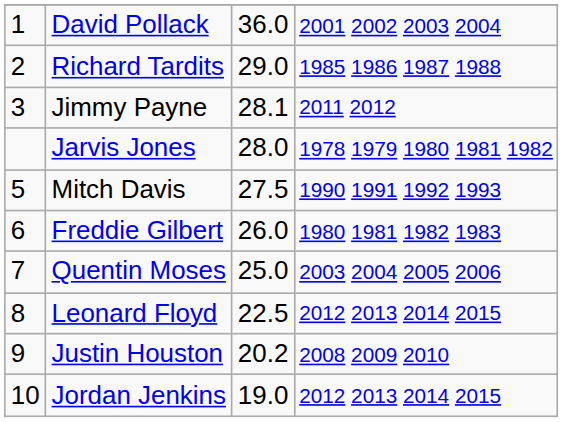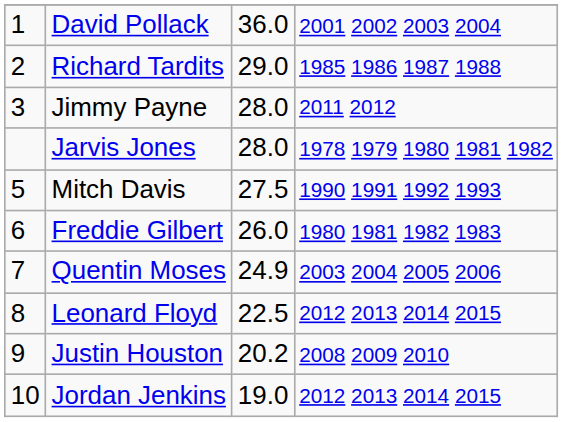Jimmy Payne | column 3: 28.1 -> 28.0
Quentin Moses | column 3: 25.0 -> 24.9
